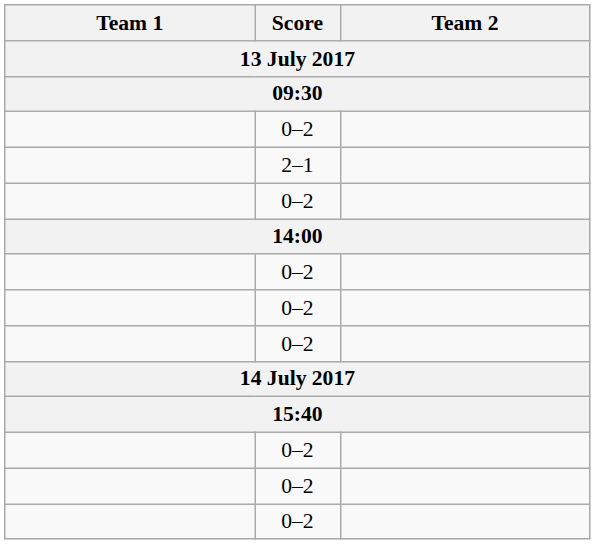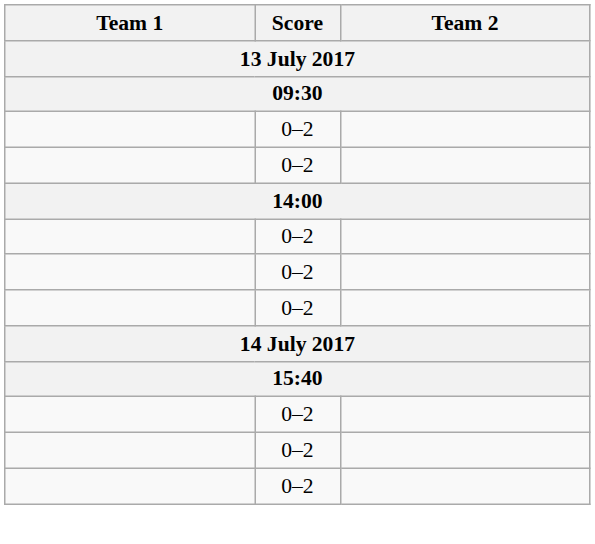- row: 2–1
